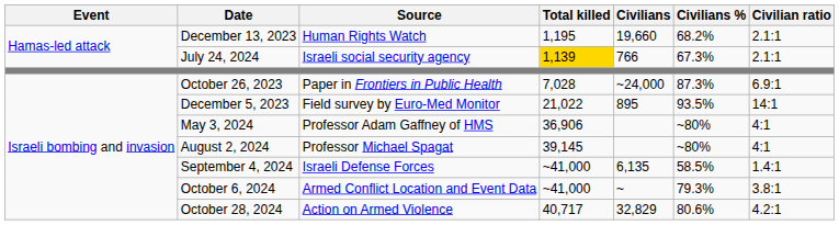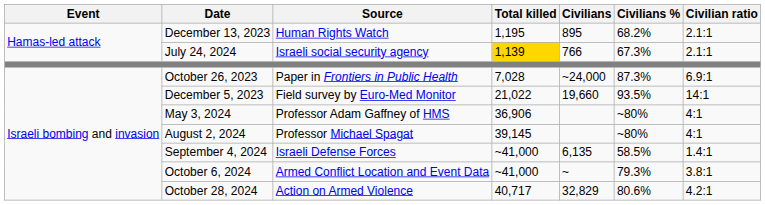December 13, 2023 | Civilians: 19,660 -> 895
December 5, 2023 | Civilians: 895 -> 19,660
